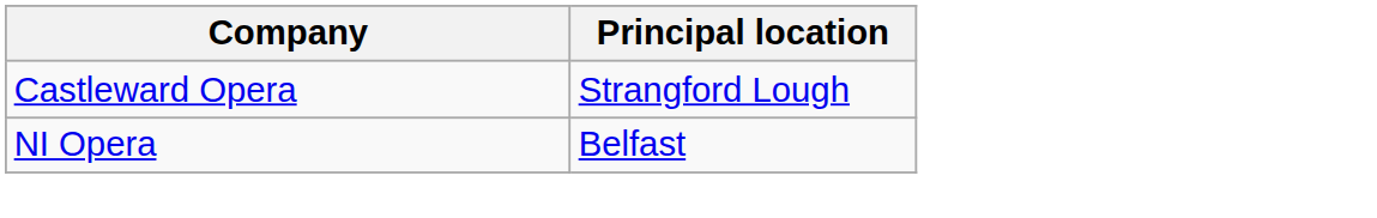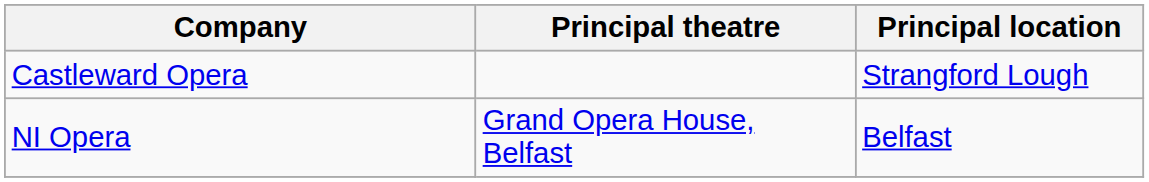+ column: Principal theatre | Grand Opera House, Belfast
